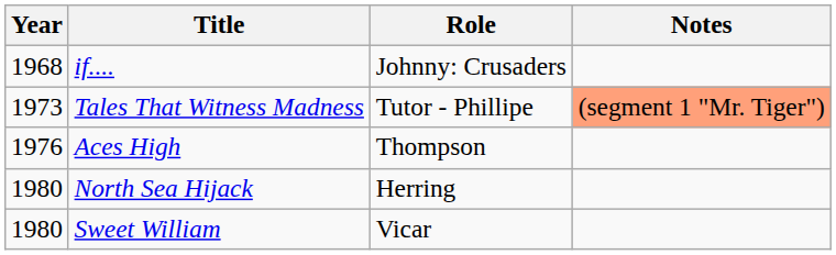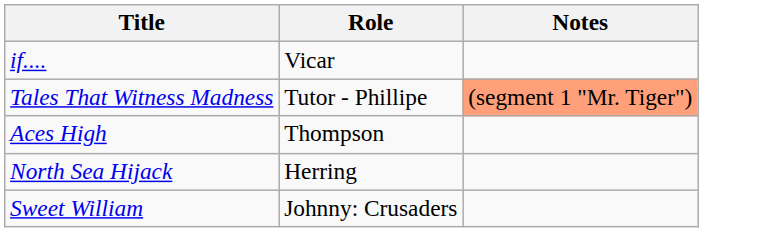- column: Year | 1968 | 1973 | 1976 | 1980 | 1980
if.... | Role: Johnny: Crusaders -> Vicar
Sweet William | Role: Vicar -> Johnny: Crusaders
